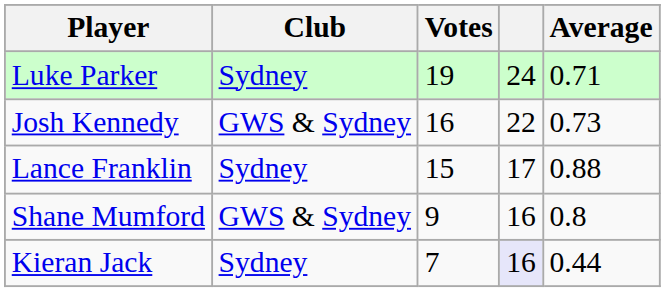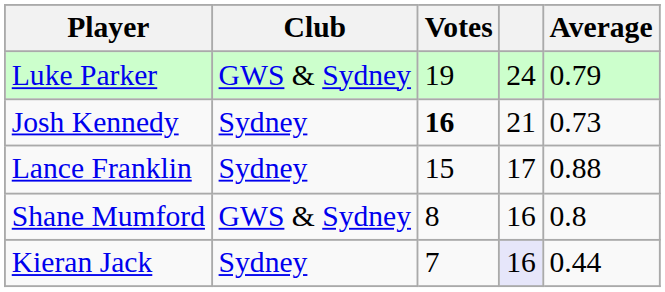Luke Parker | Club: Sydney -> GWS & Sydney
Luke Parker | Average: 0.71 -> 0.79
Josh Kennedy | Club: GWS & Sydney -> Sydney
Josh Kennedy | Votes: normal -> bold
Josh Kennedy | column 4: 22 -> 21
Shane Mumford | Votes: 9 -> 8
